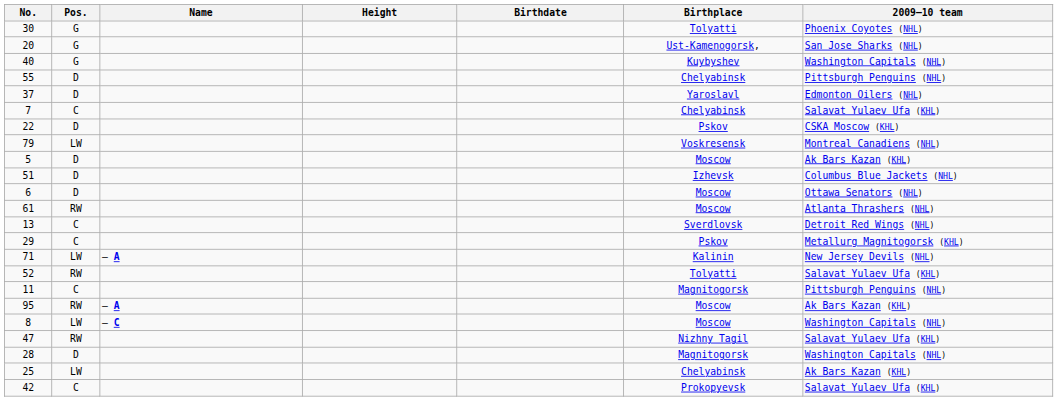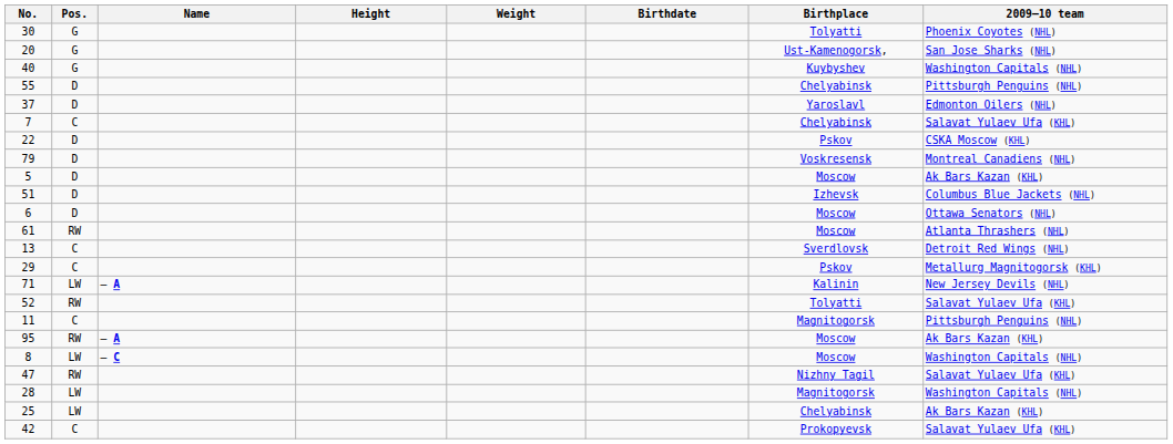+ column: Weight
79 | Pos.: LW -> D
28 | Pos.: D -> LW
